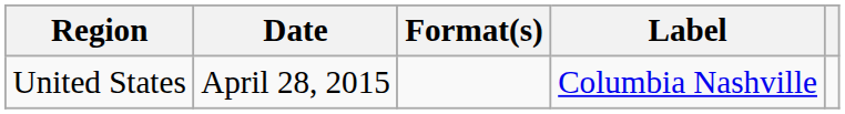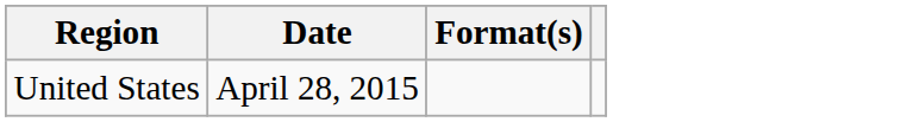- column: Label | Columbia Nashville
